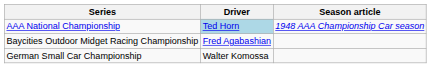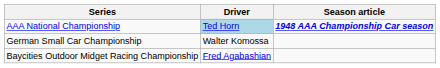AAA National Championship | Season article: normal -> bold
rows swapped: Baycities Outdoor Midget Racing Championship <-> German Small Car Championship
